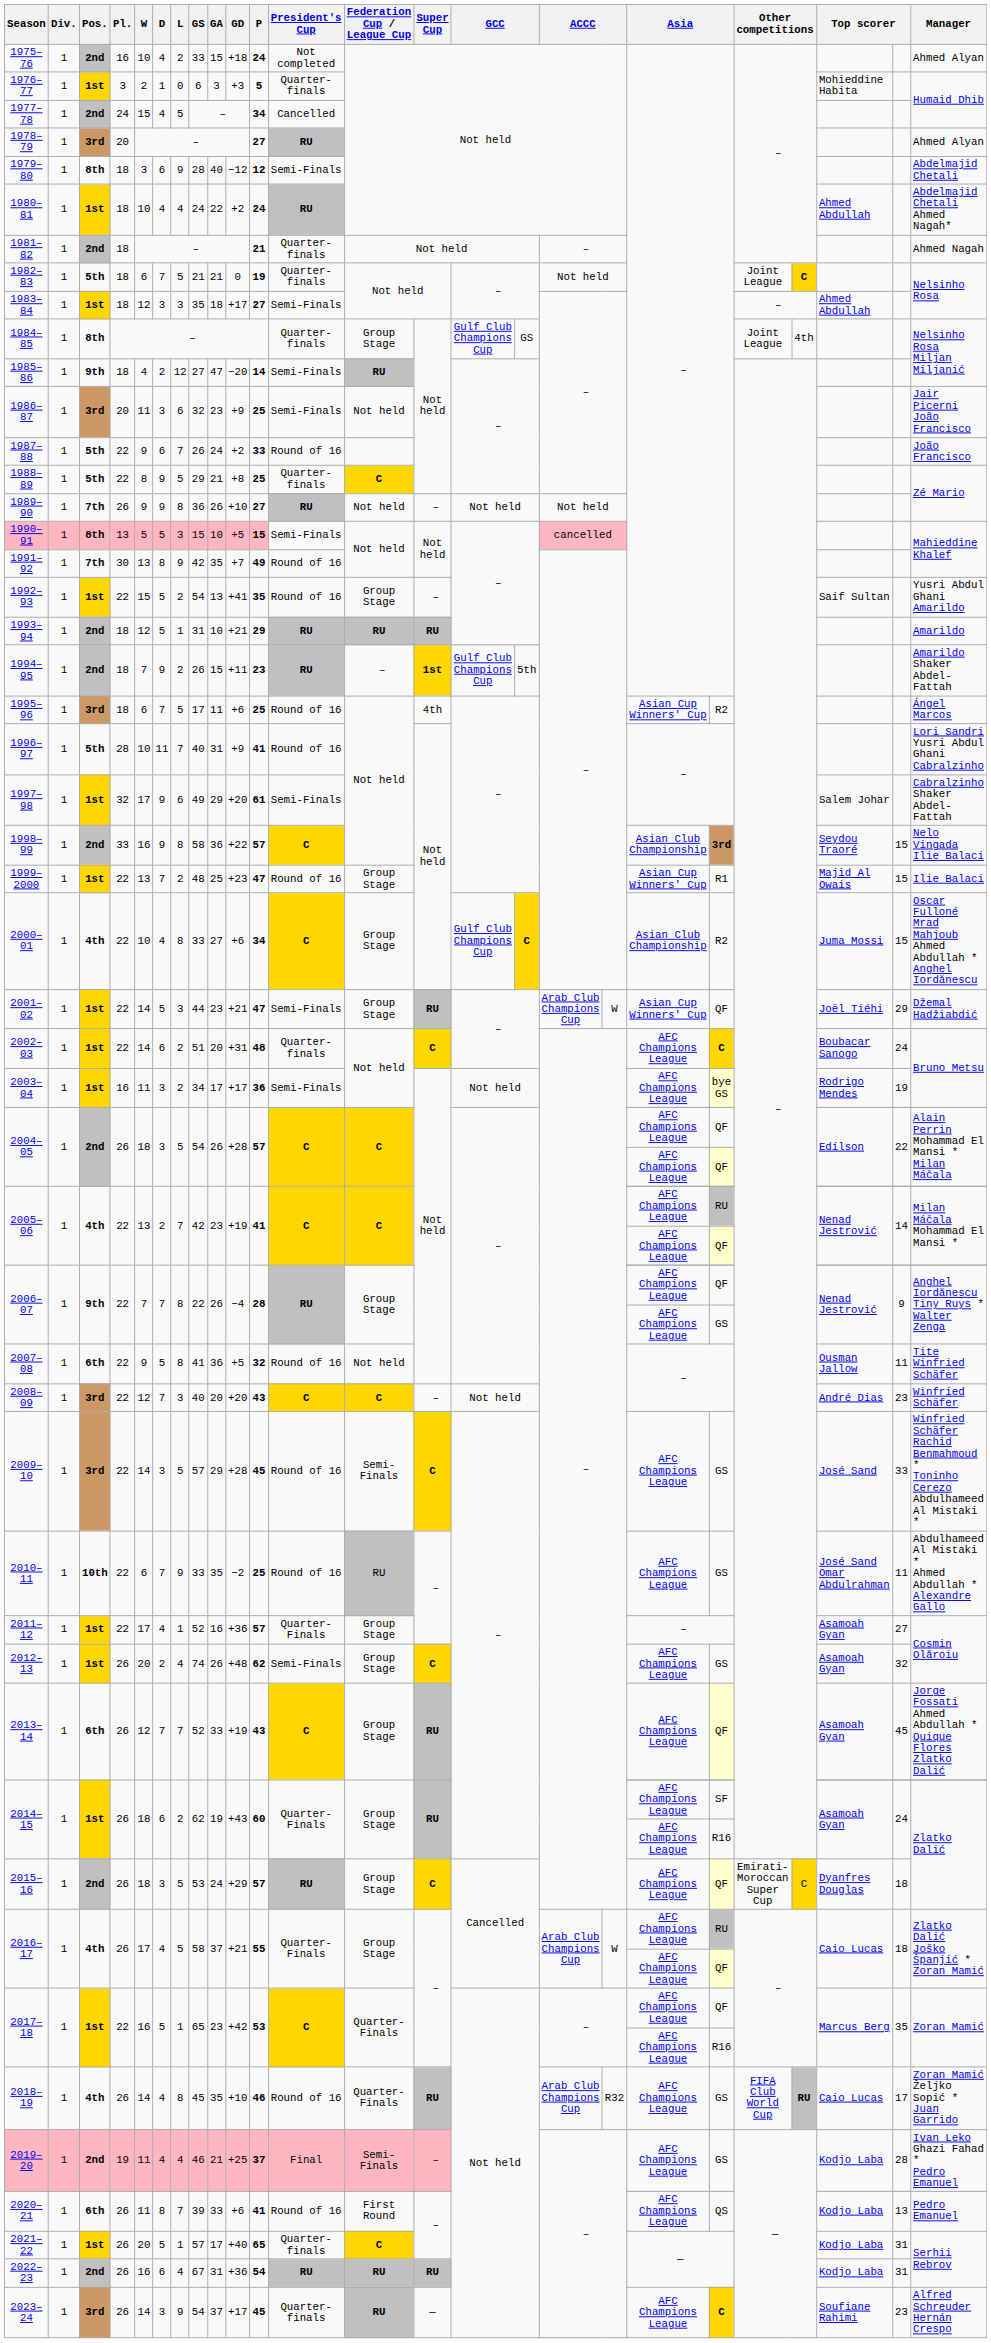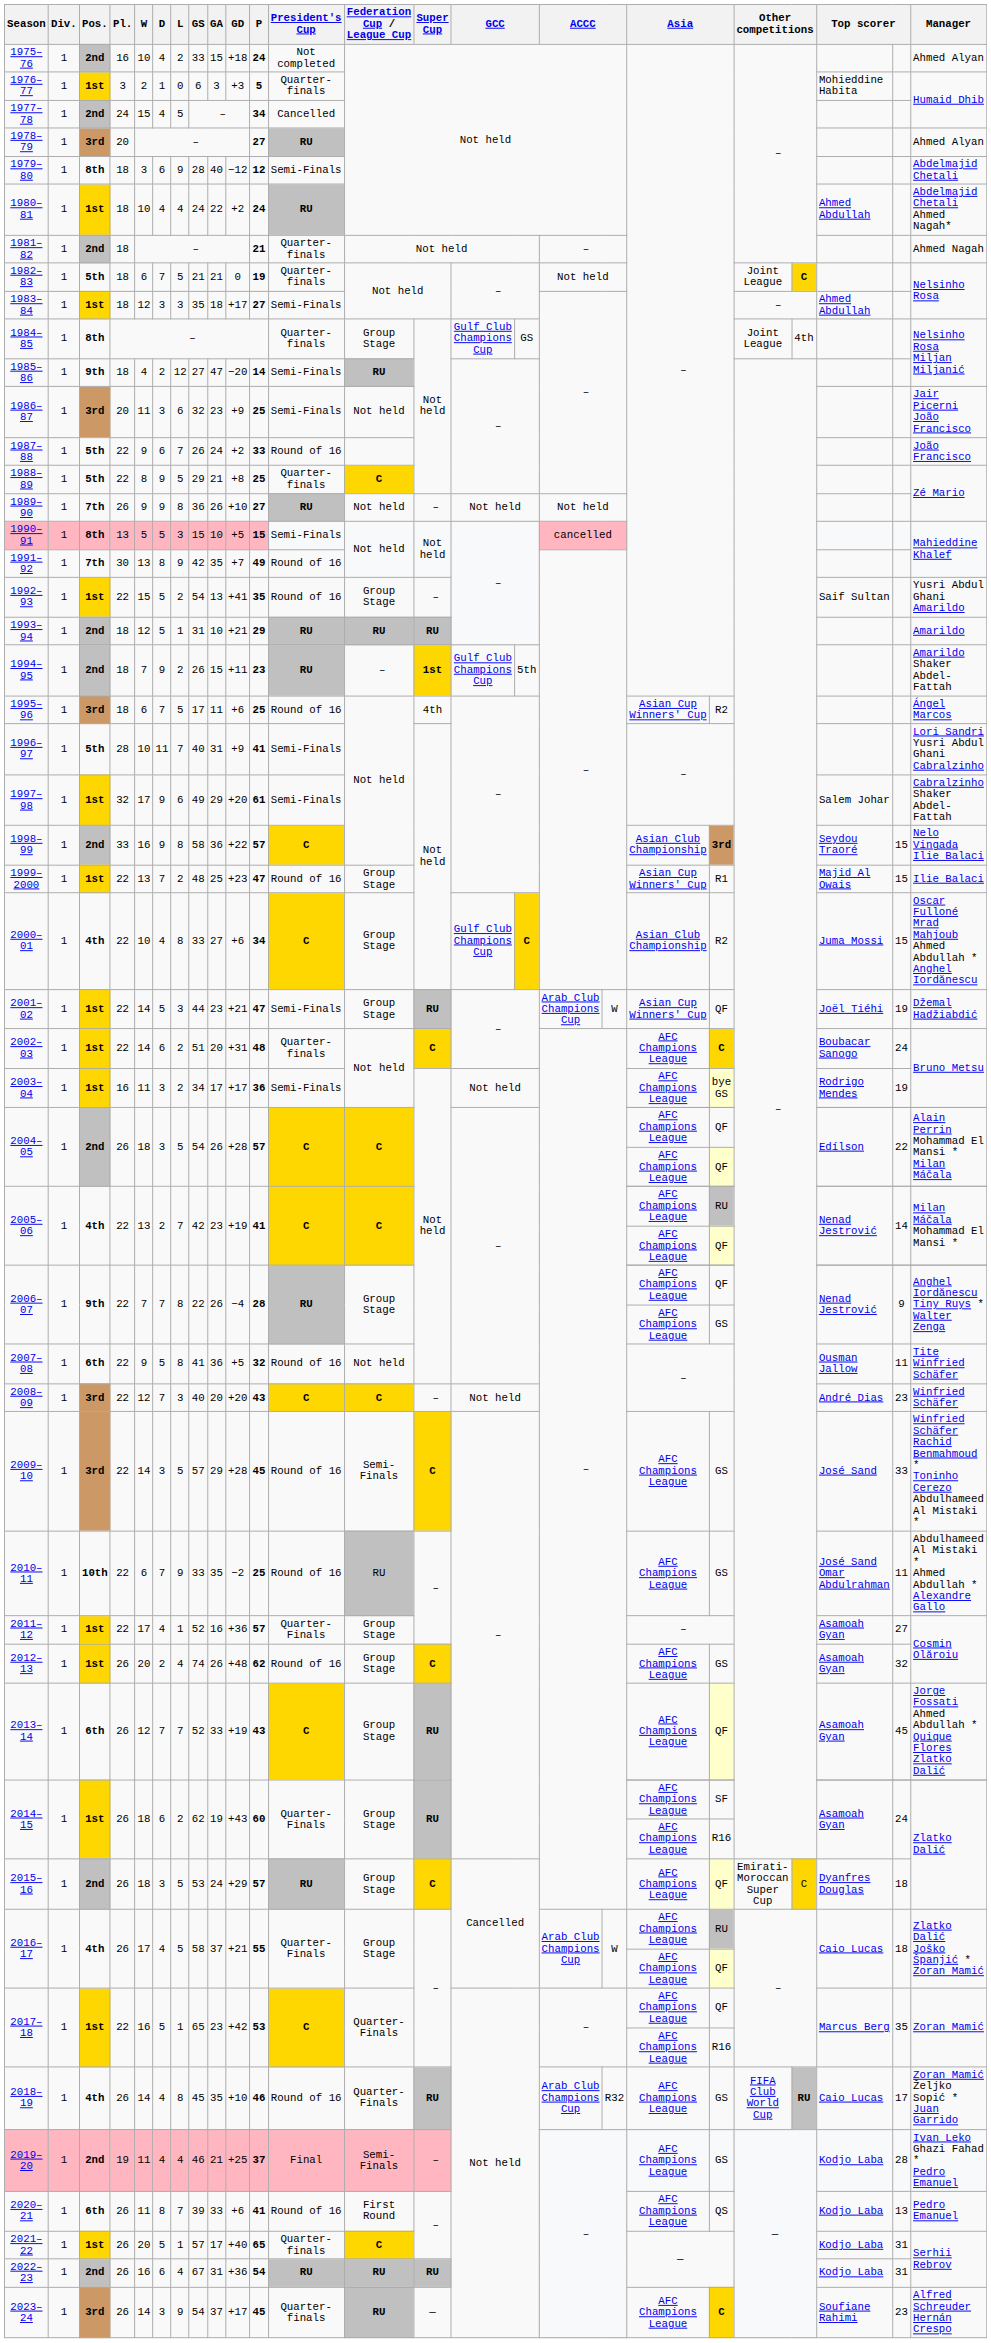1996–97 | President's Cup: Round of 16 -> Semi-Finals
2001–02 | column 24: 29 -> 19
2012–13 | President's Cup: Semi-Finals -> Round of 16
